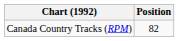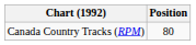Canada Country Tracks (RPM) | Position: 82 -> 80
